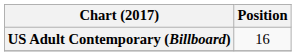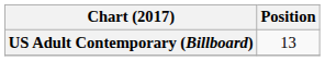US Adult Contemporary (Billboard) | Position: 16 -> 13
